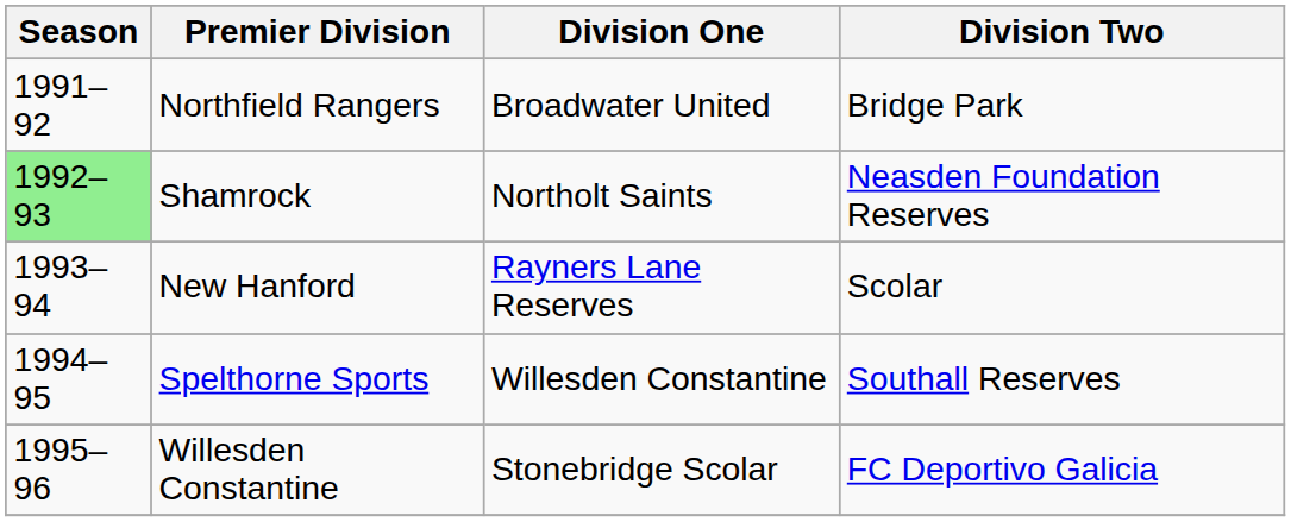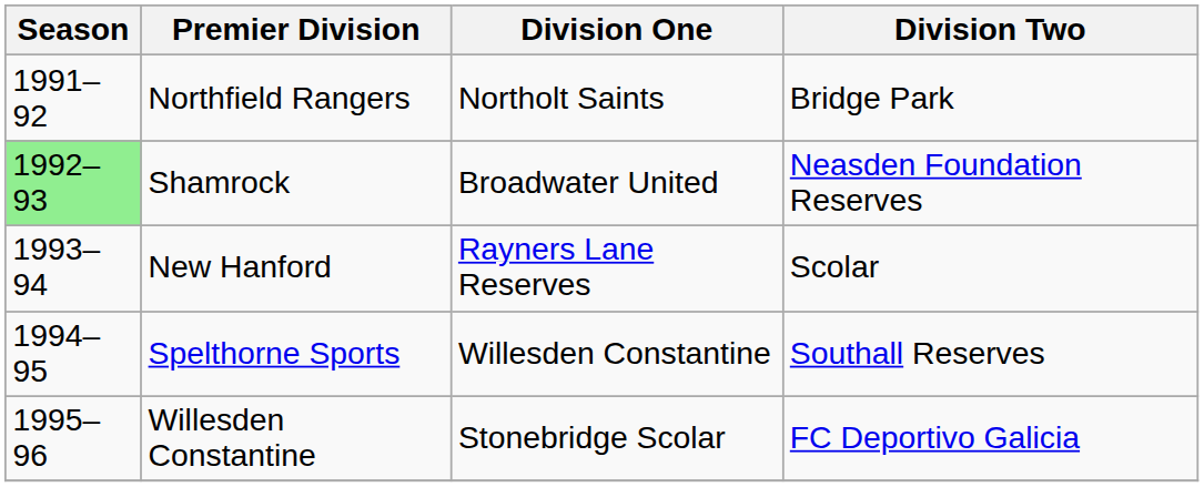Northfield Rangers | Division One: Broadwater United -> Northolt Saints
Shamrock | Division One: Northolt Saints -> Broadwater United
